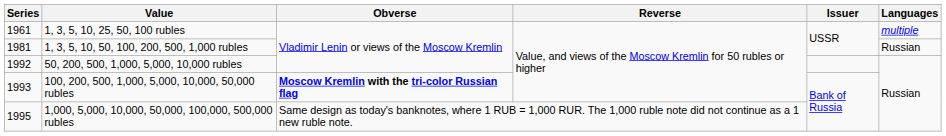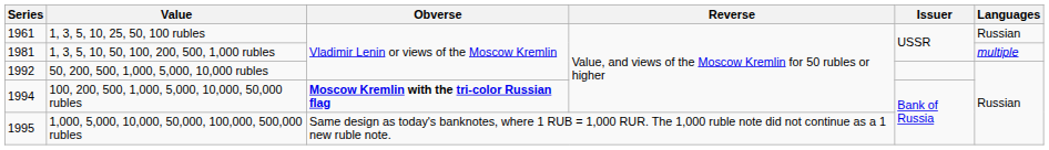1, 3, 5, 10, 25, 50, 100 rubles | Languages: multiple -> Russian
1, 3, 5, 10, 50, 100, 200, 500, 1,000 rubles | Languages: Russian -> multiple
100, 200, 500, 1,000, 5,000, 10,000, 50,000 rubles | Series: 1993 -> 1994
